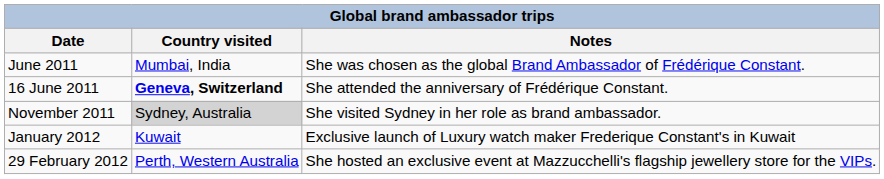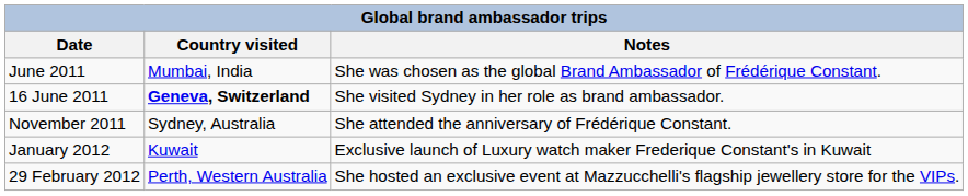16 June 2011 | Notes: She attended the anniversary of Frédérique Constant. -> She visited Sydney in her role as brand ambassador.
November 2011 | Country visited: lightgrey background -> no background
November 2011 | Notes: She visited Sydney in her role as brand ambassador. -> She attended the anniversary of Frédérique Constant.
